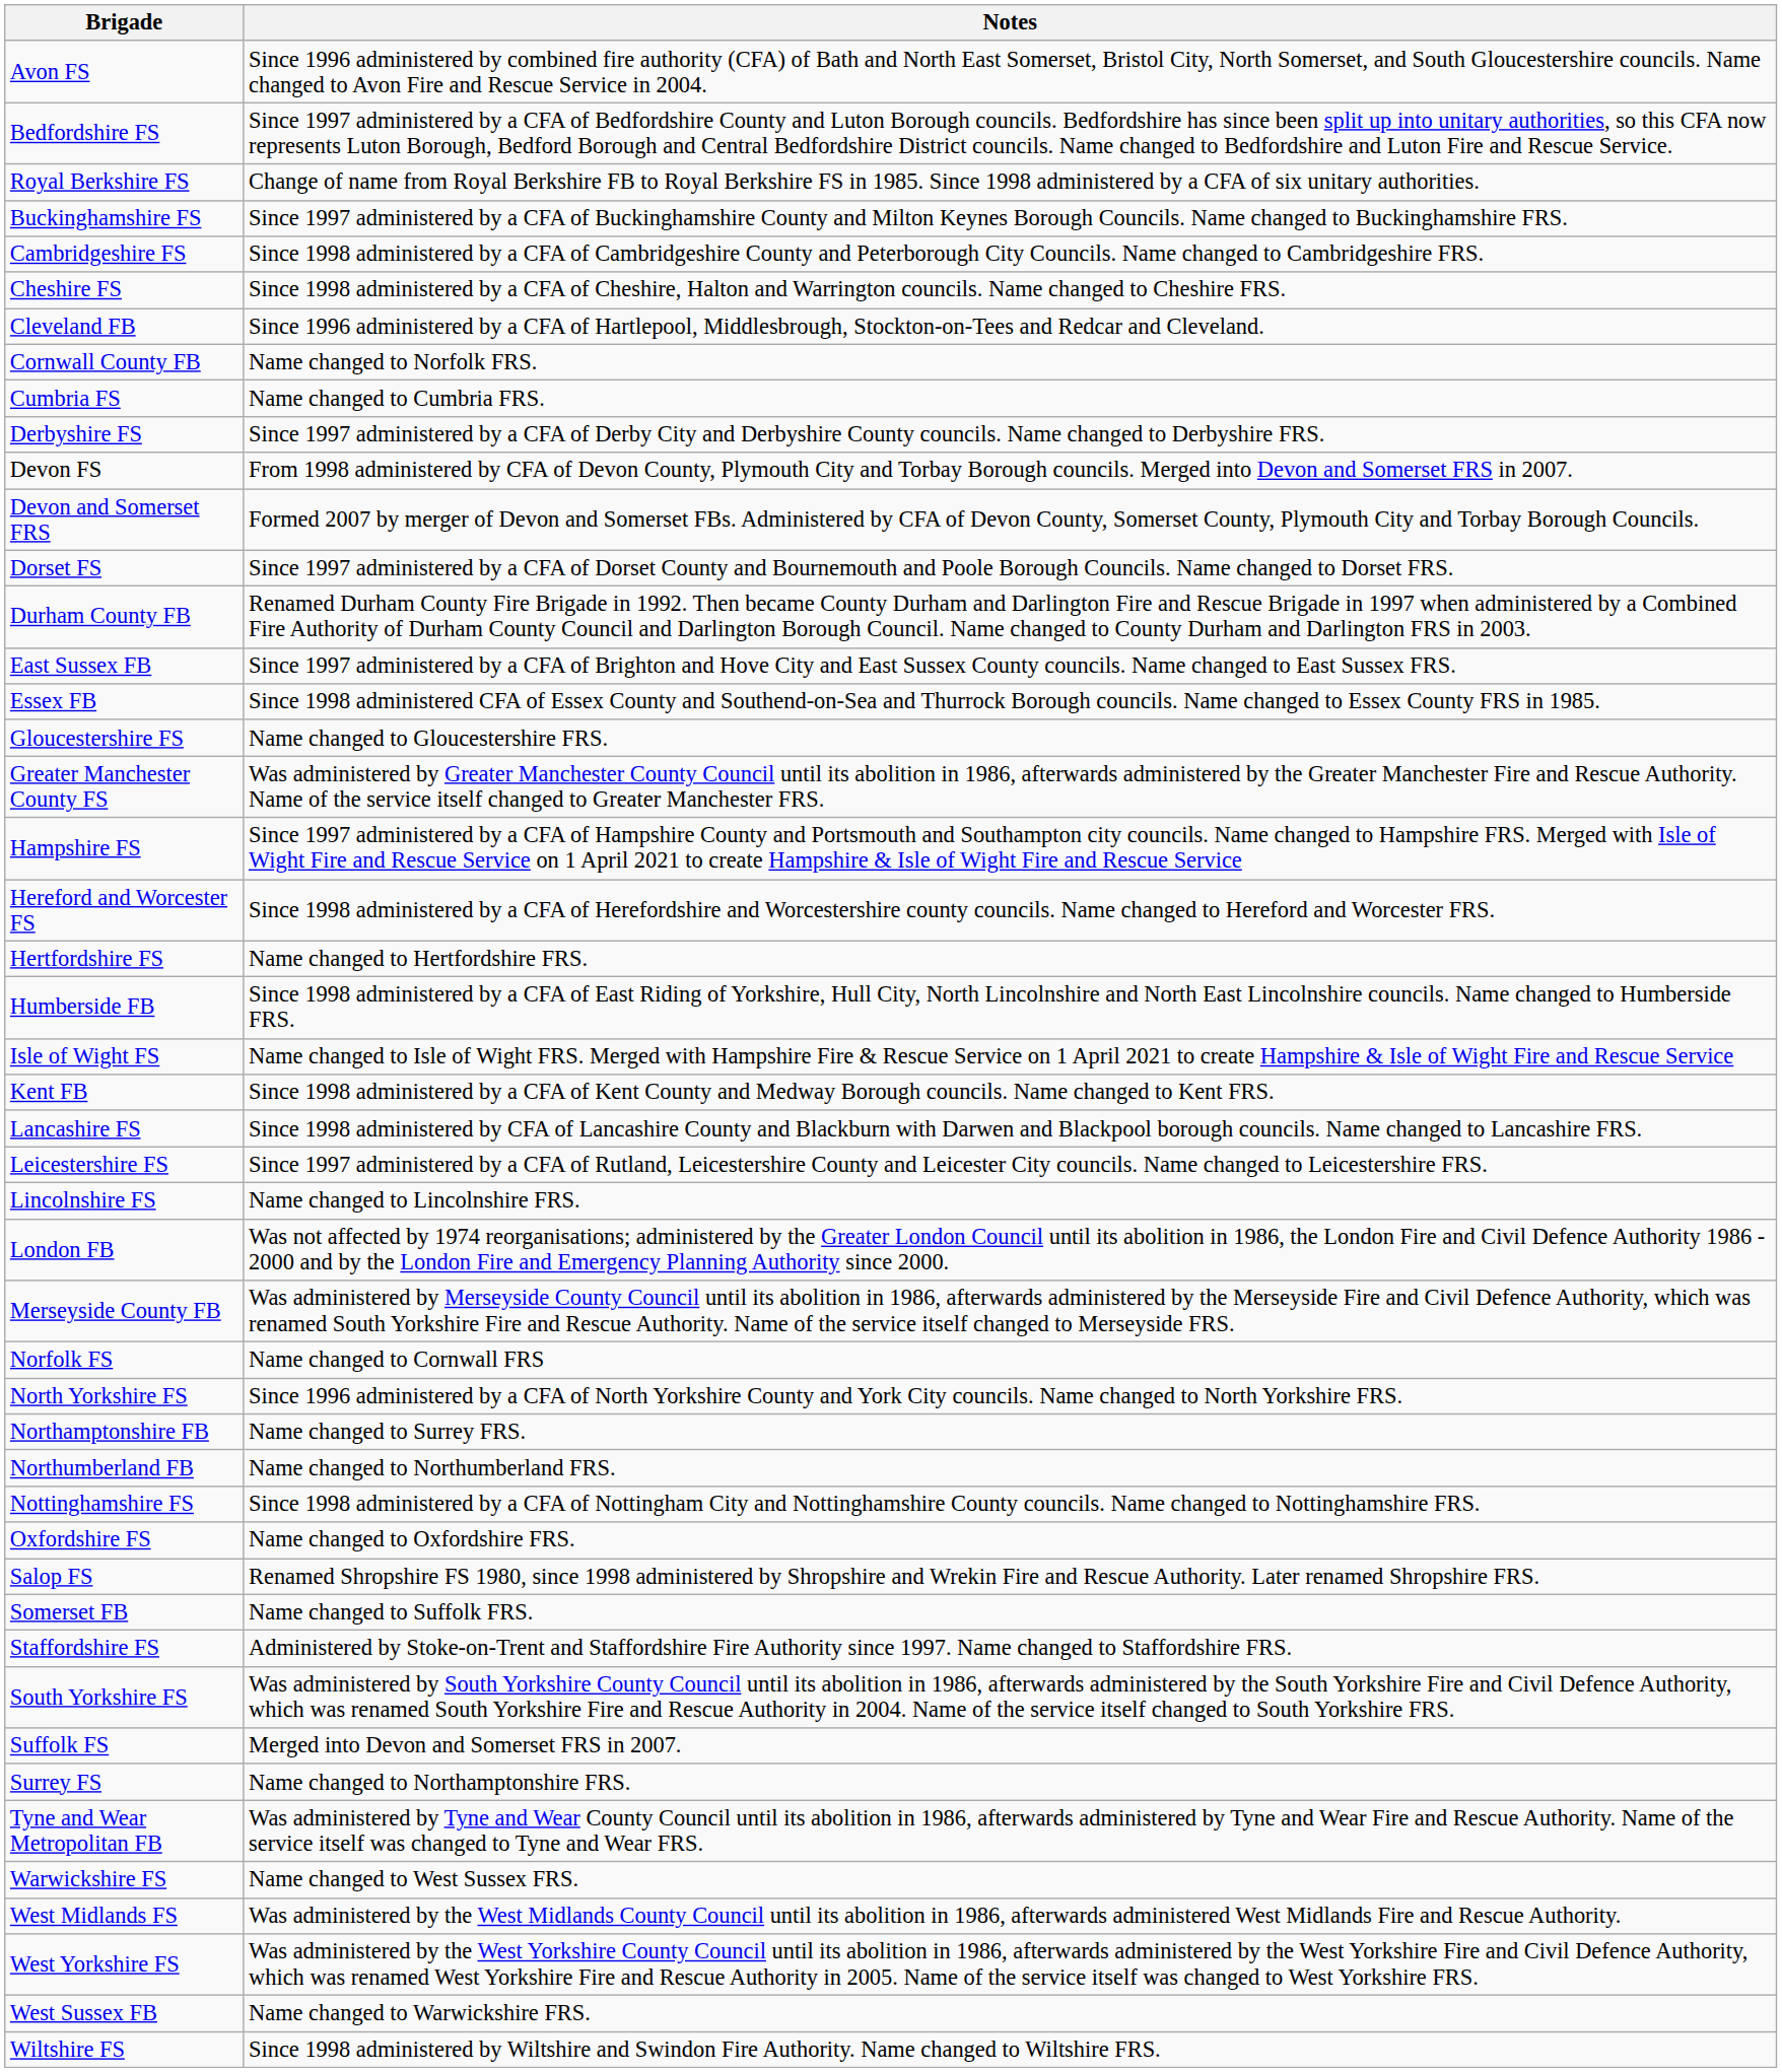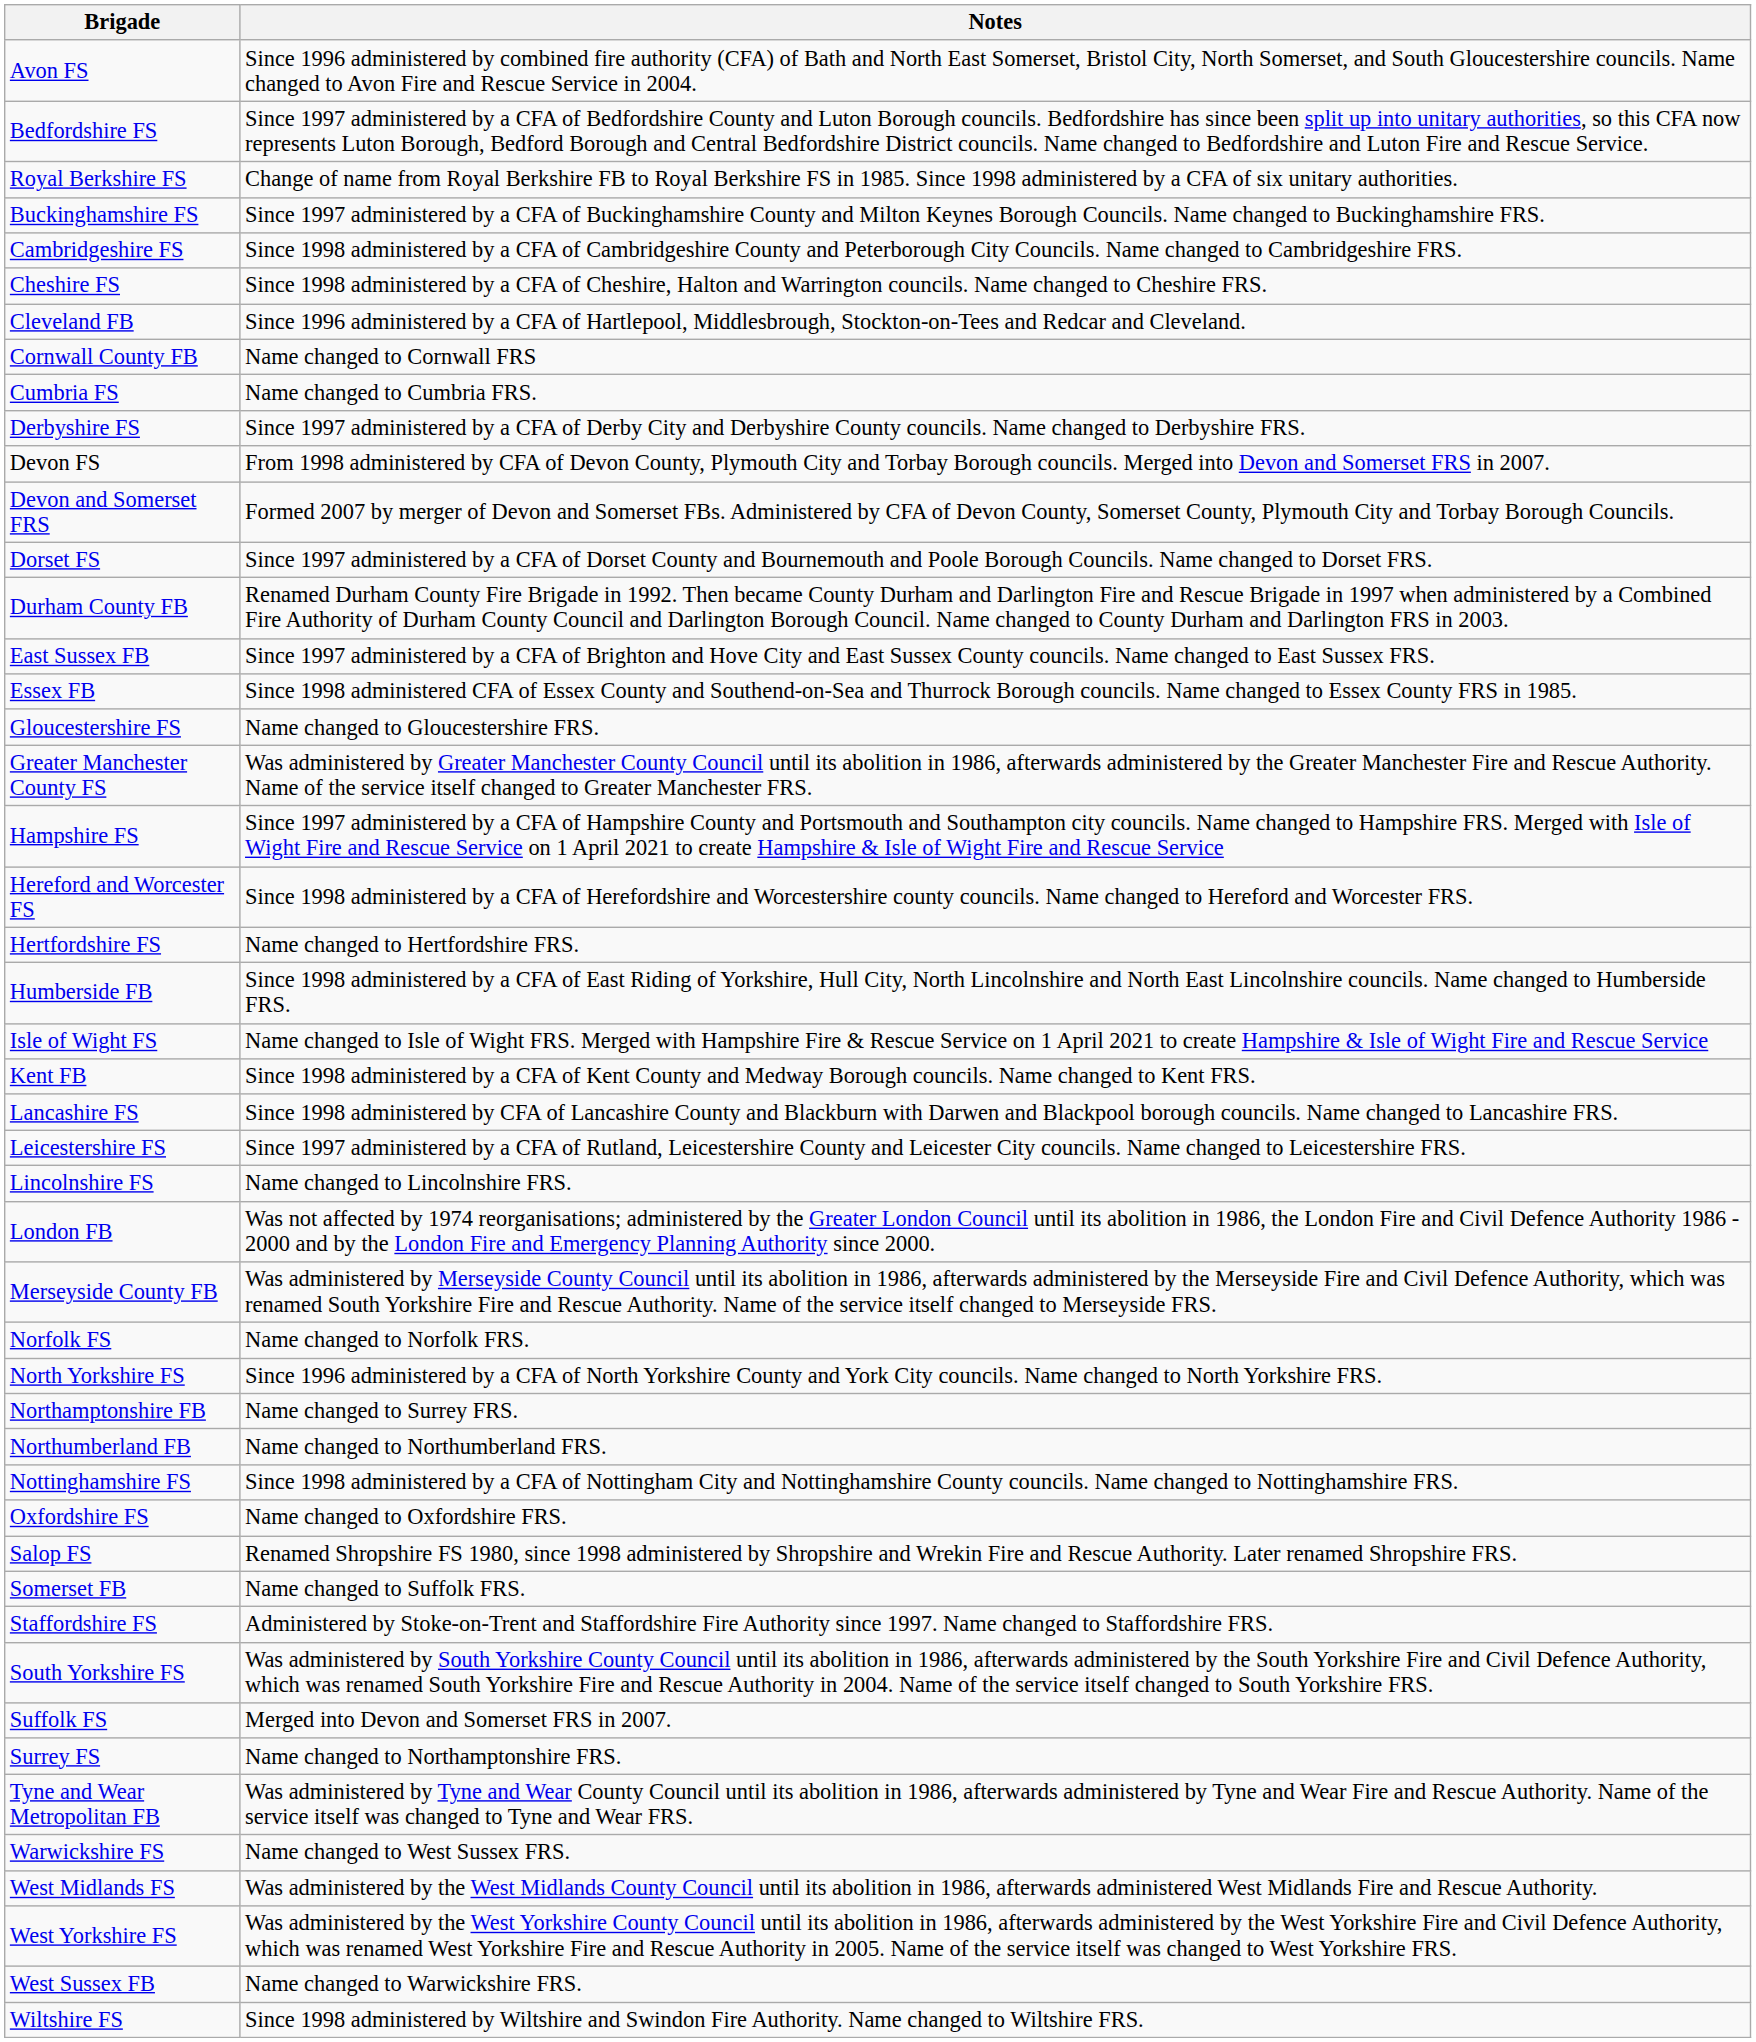Cornwall County FB | Notes: Name changed to Norfolk FRS. -> Name changed to Cornwall FRS
Norfolk FS | Notes: Name changed to Cornwall FRS -> Name changed to Norfolk FRS.
